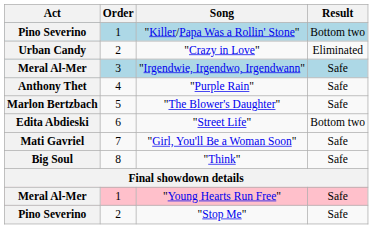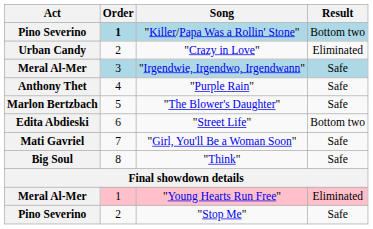"Killer/Papa Was a Rollin' Stone" | Order: normal -> bold
"Young Hearts Run Free" | Result: Safe -> Eliminated
